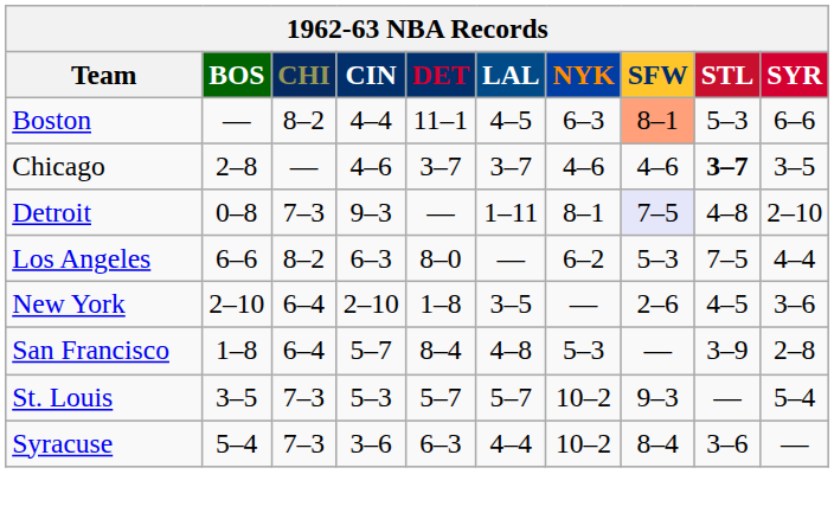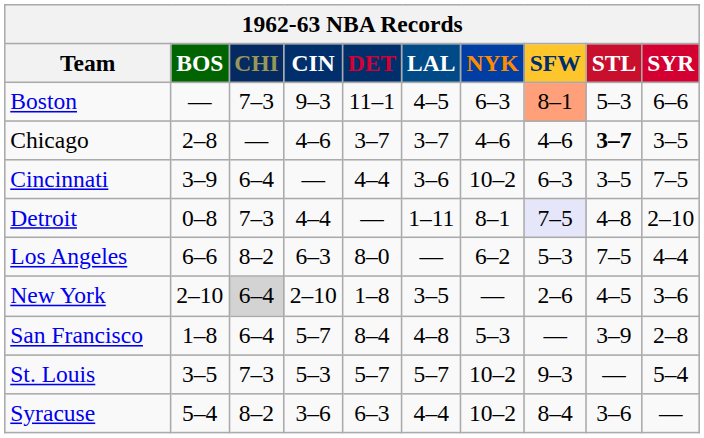Boston | CHI: 8–2 -> 7–3
Boston | CIN: 4–4 -> 9–3
+ row: Cincinnati | 3–9 | 6–4 | — | 4–4 | 3–6 | 10–2 | 6–3 | 3–5 | 7–5
Detroit | CIN: 9–3 -> 4–4
New York | CHI: no background -> lightgrey background
Syracuse | CHI: 7–3 -> 8–2
